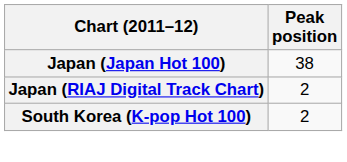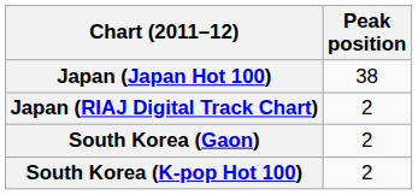+ row: South Korea (Gaon) | 2
